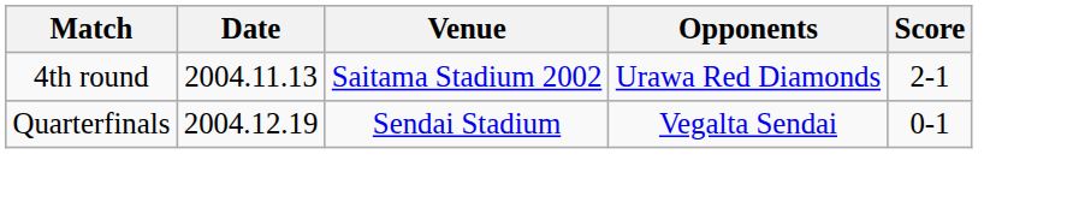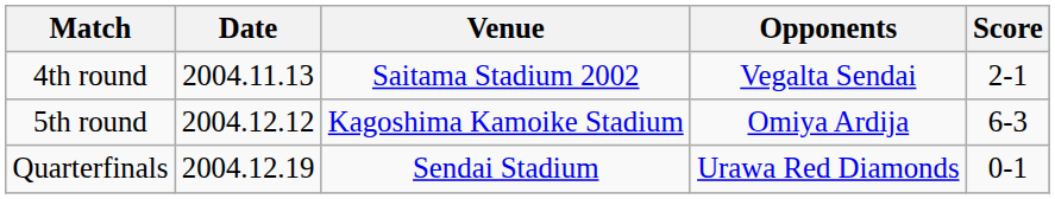4th round | Opponents: Urawa Red Diamonds -> Vegalta Sendai
+ row: 5th round | 2004.12.12 | Kagoshima Kamoike Stadium | Omiya Ardija | 6-3
Quarterfinals | Opponents: Vegalta Sendai -> Urawa Red Diamonds
